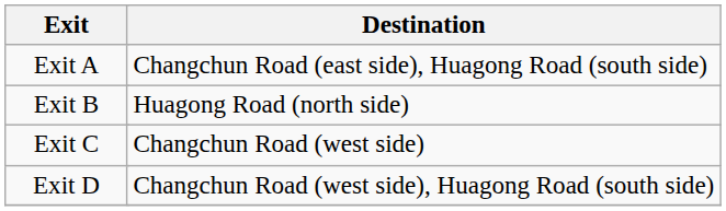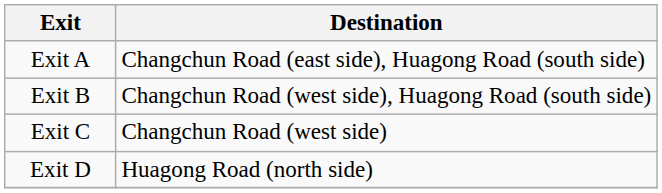Exit B | Destination: Huagong Road (north side) -> Changchun Road (west side), Huagong Road (south side)
Exit D | Destination: Changchun Road (west side), Huagong Road (south side) -> Huagong Road (north side)
